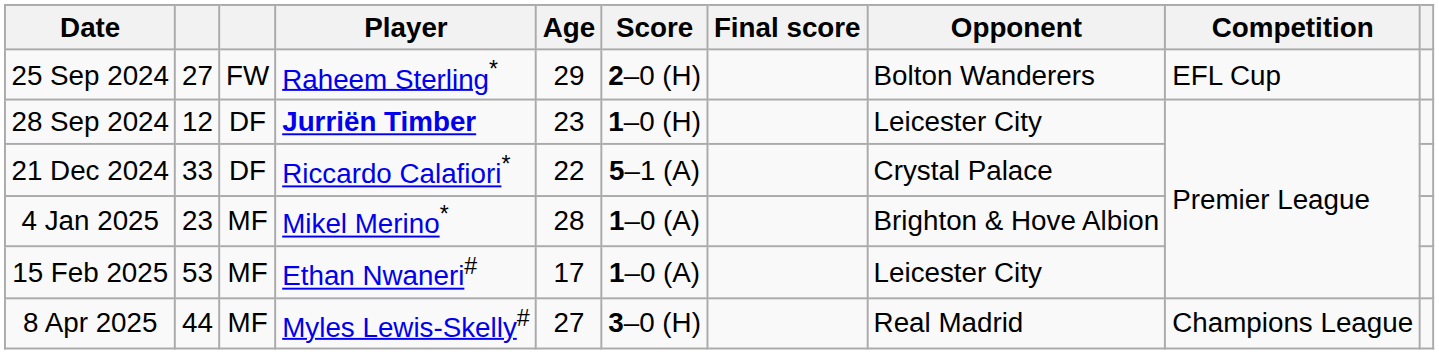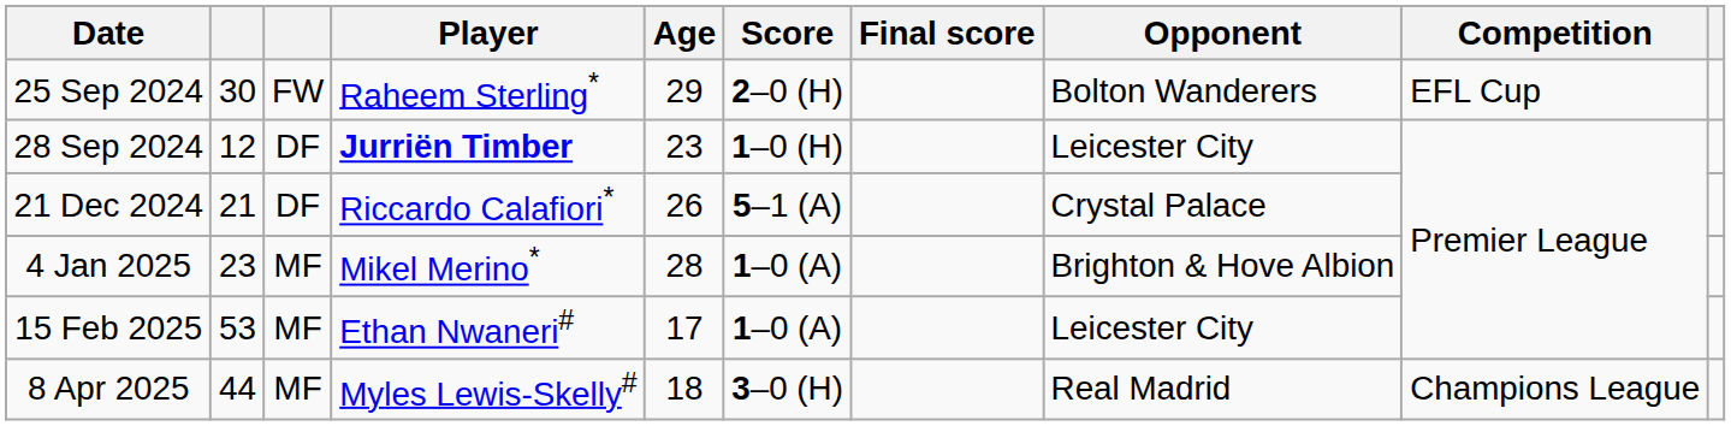25 Sep 2024 | column 2: 27 -> 30
21 Dec 2024 | column 2: 33 -> 21
21 Dec 2024 | Age: 22 -> 26
8 Apr 2025 | Age: 27 -> 18
